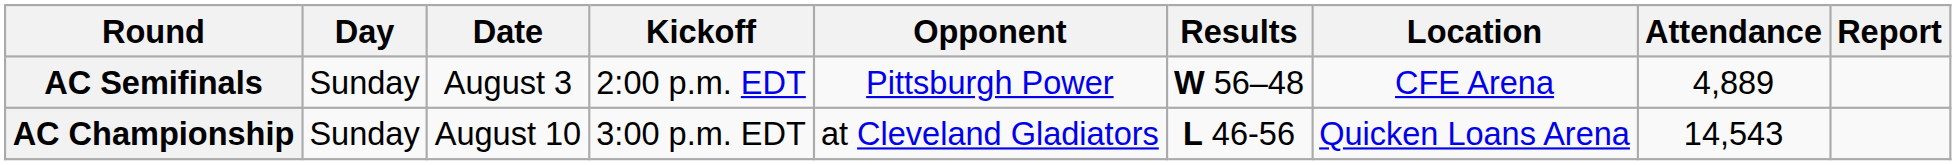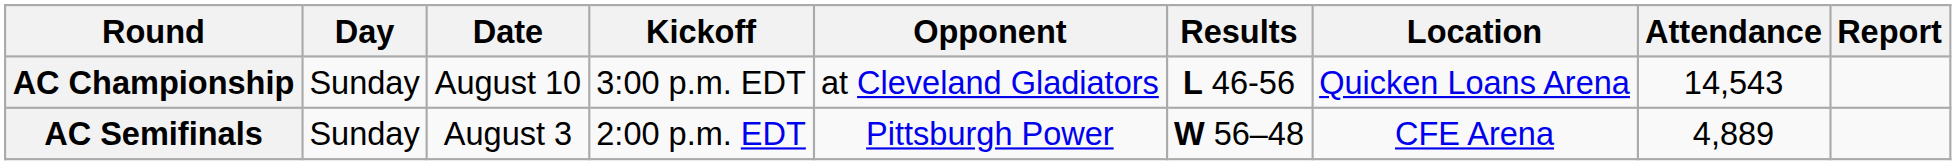rows swapped: AC Semifinals <-> AC Championship
